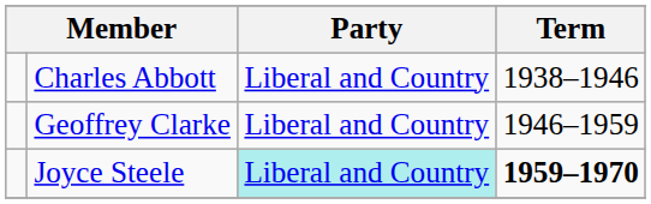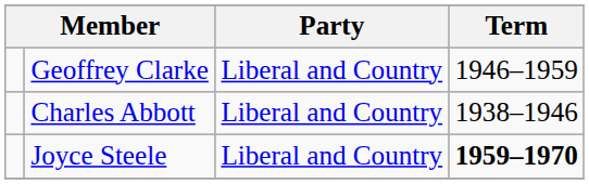rows swapped: Charles Abbott <-> Geoffrey Clarke
Joyce Steele | Party: paleturquoise background -> no background
